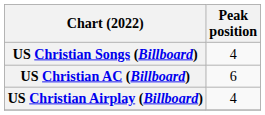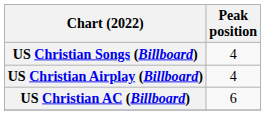rows swapped: US Christian Airplay (Billboard) <-> US Christian AC (Billboard)
